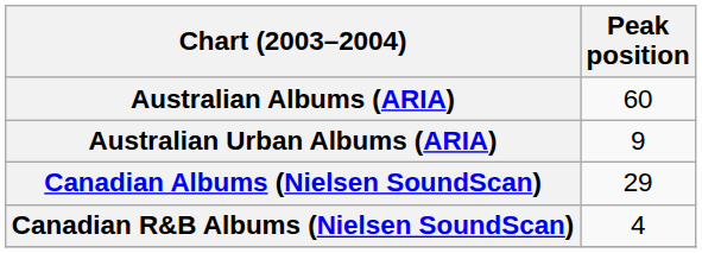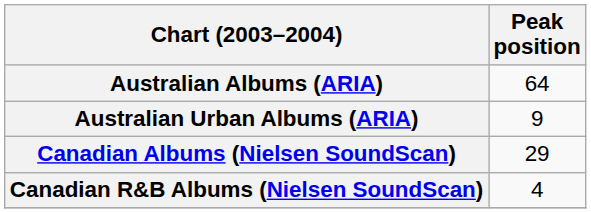Australian Albums (ARIA) | Peak position: 60 -> 64
